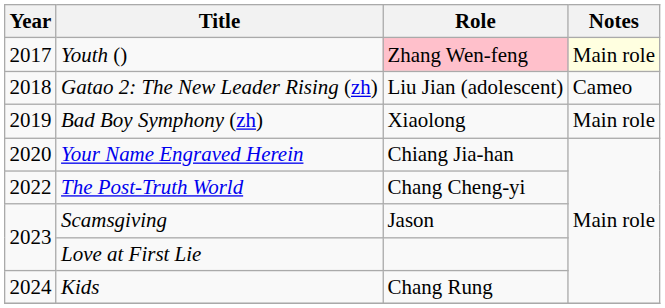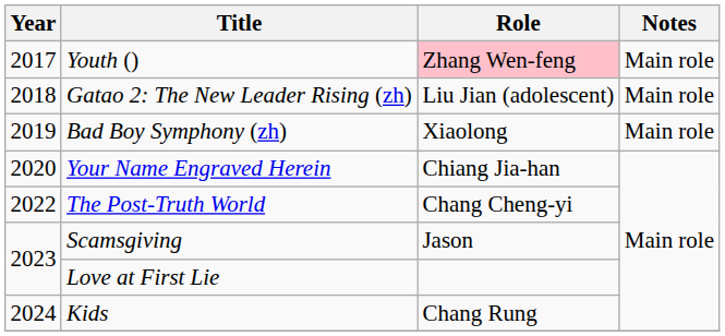Youth () | Notes: lightyellow background -> no background
Gatao 2: The New Leader Rising (zh) | Notes: Cameo -> Main role
